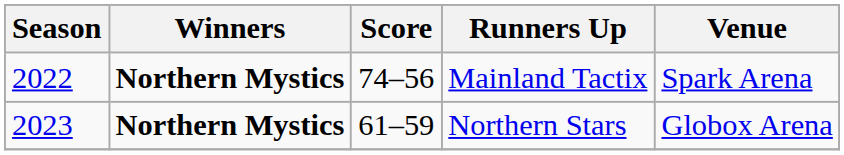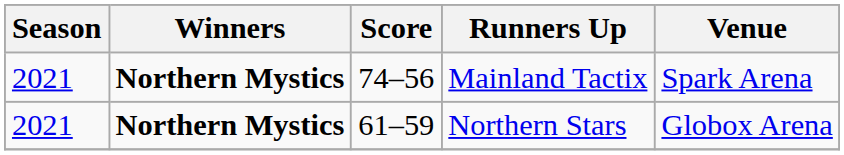Mainland Tactix | Season: 2022 -> 2021
Northern Stars | Season: 2023 -> 2021
